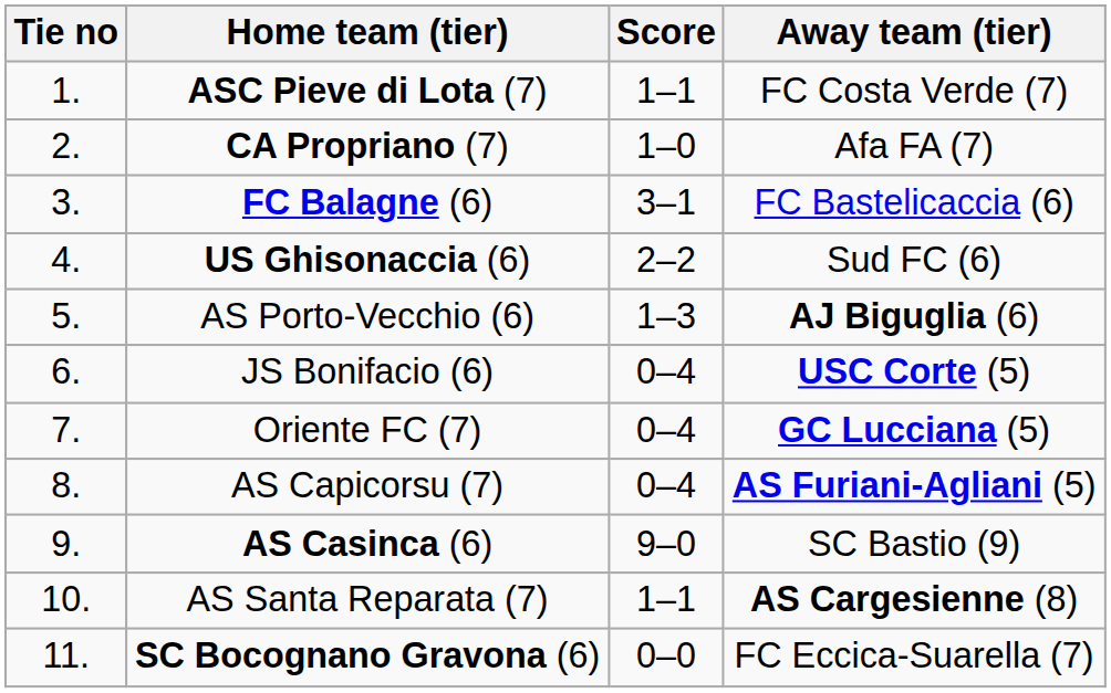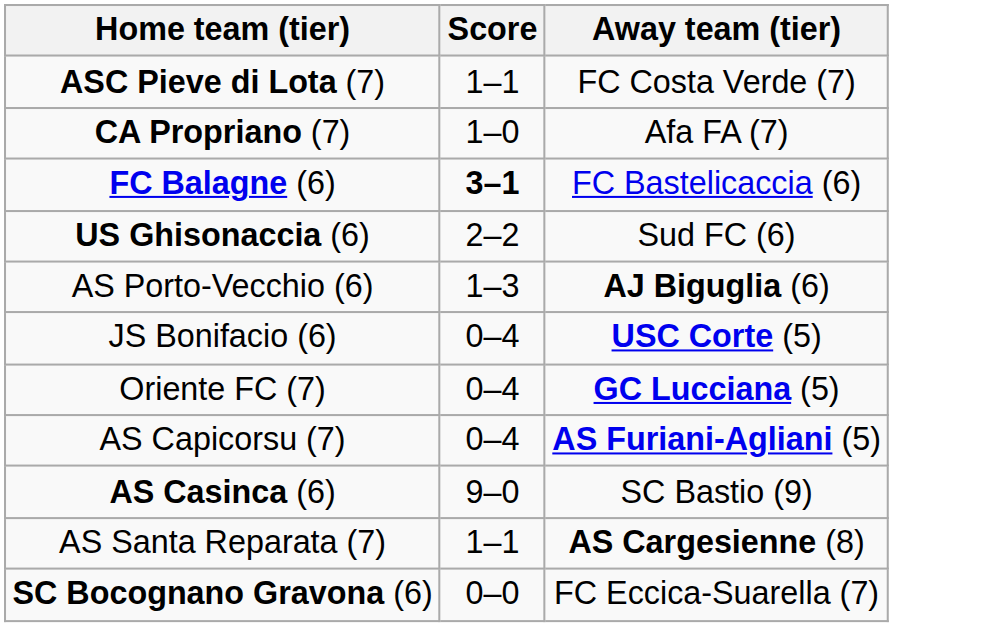- column: Tie no | 1. | 2. | 3. | 4. | 5. | 6. | 7. | 8. | 9. | 10. | 11.
FC Balagne (6) | Score: normal -> bold
